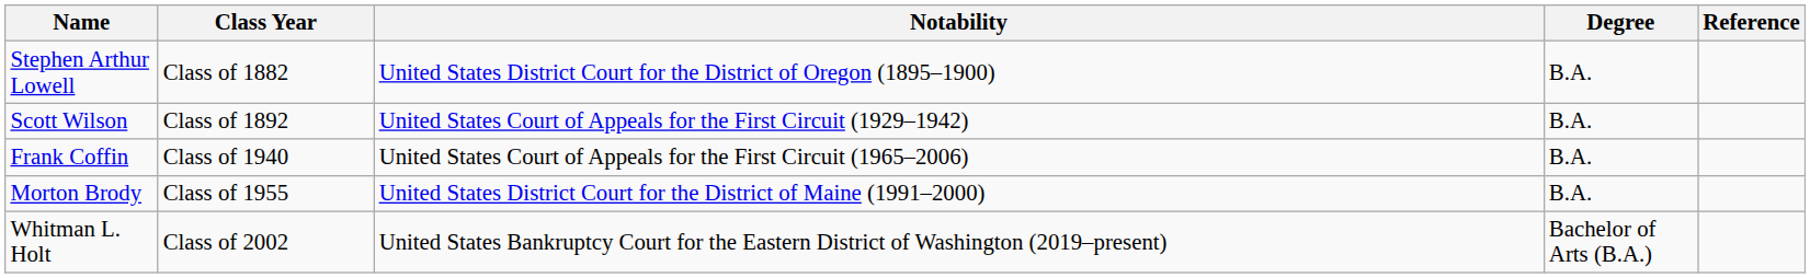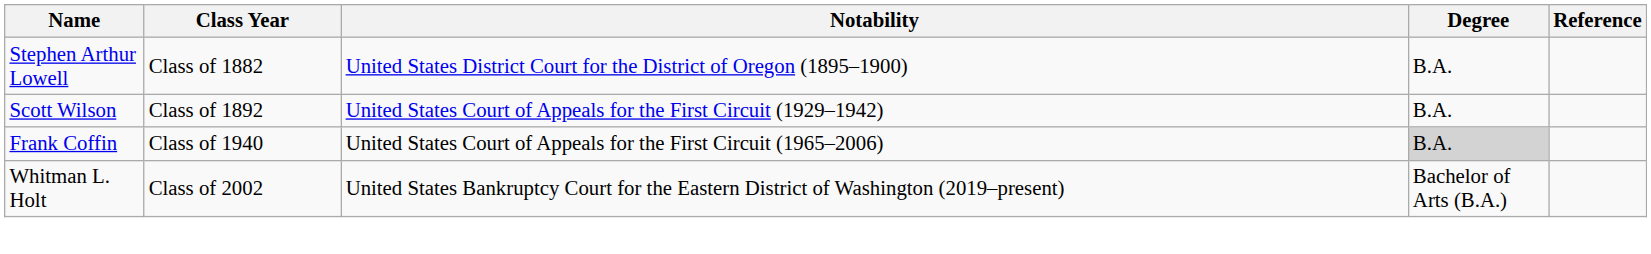Frank Coffin | Degree: no background -> lightgrey background
- row: Morton Brody | Class of 1955 | United States District Court for the District of Maine (1991–2000) | B.A.
